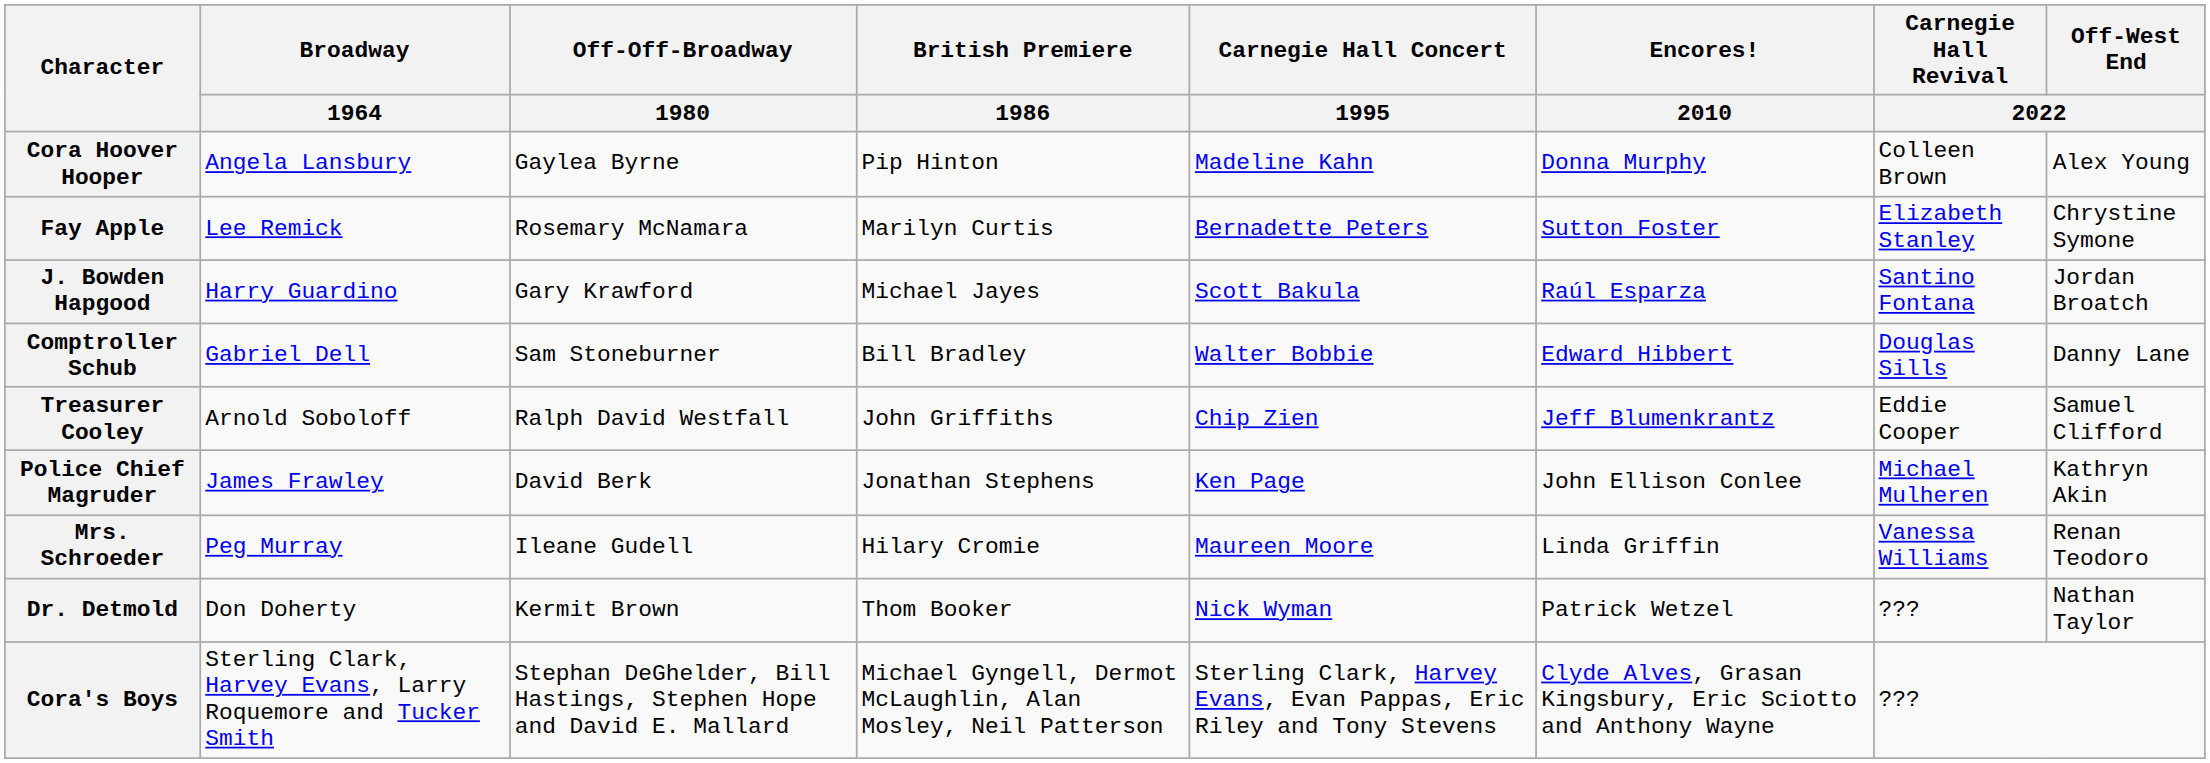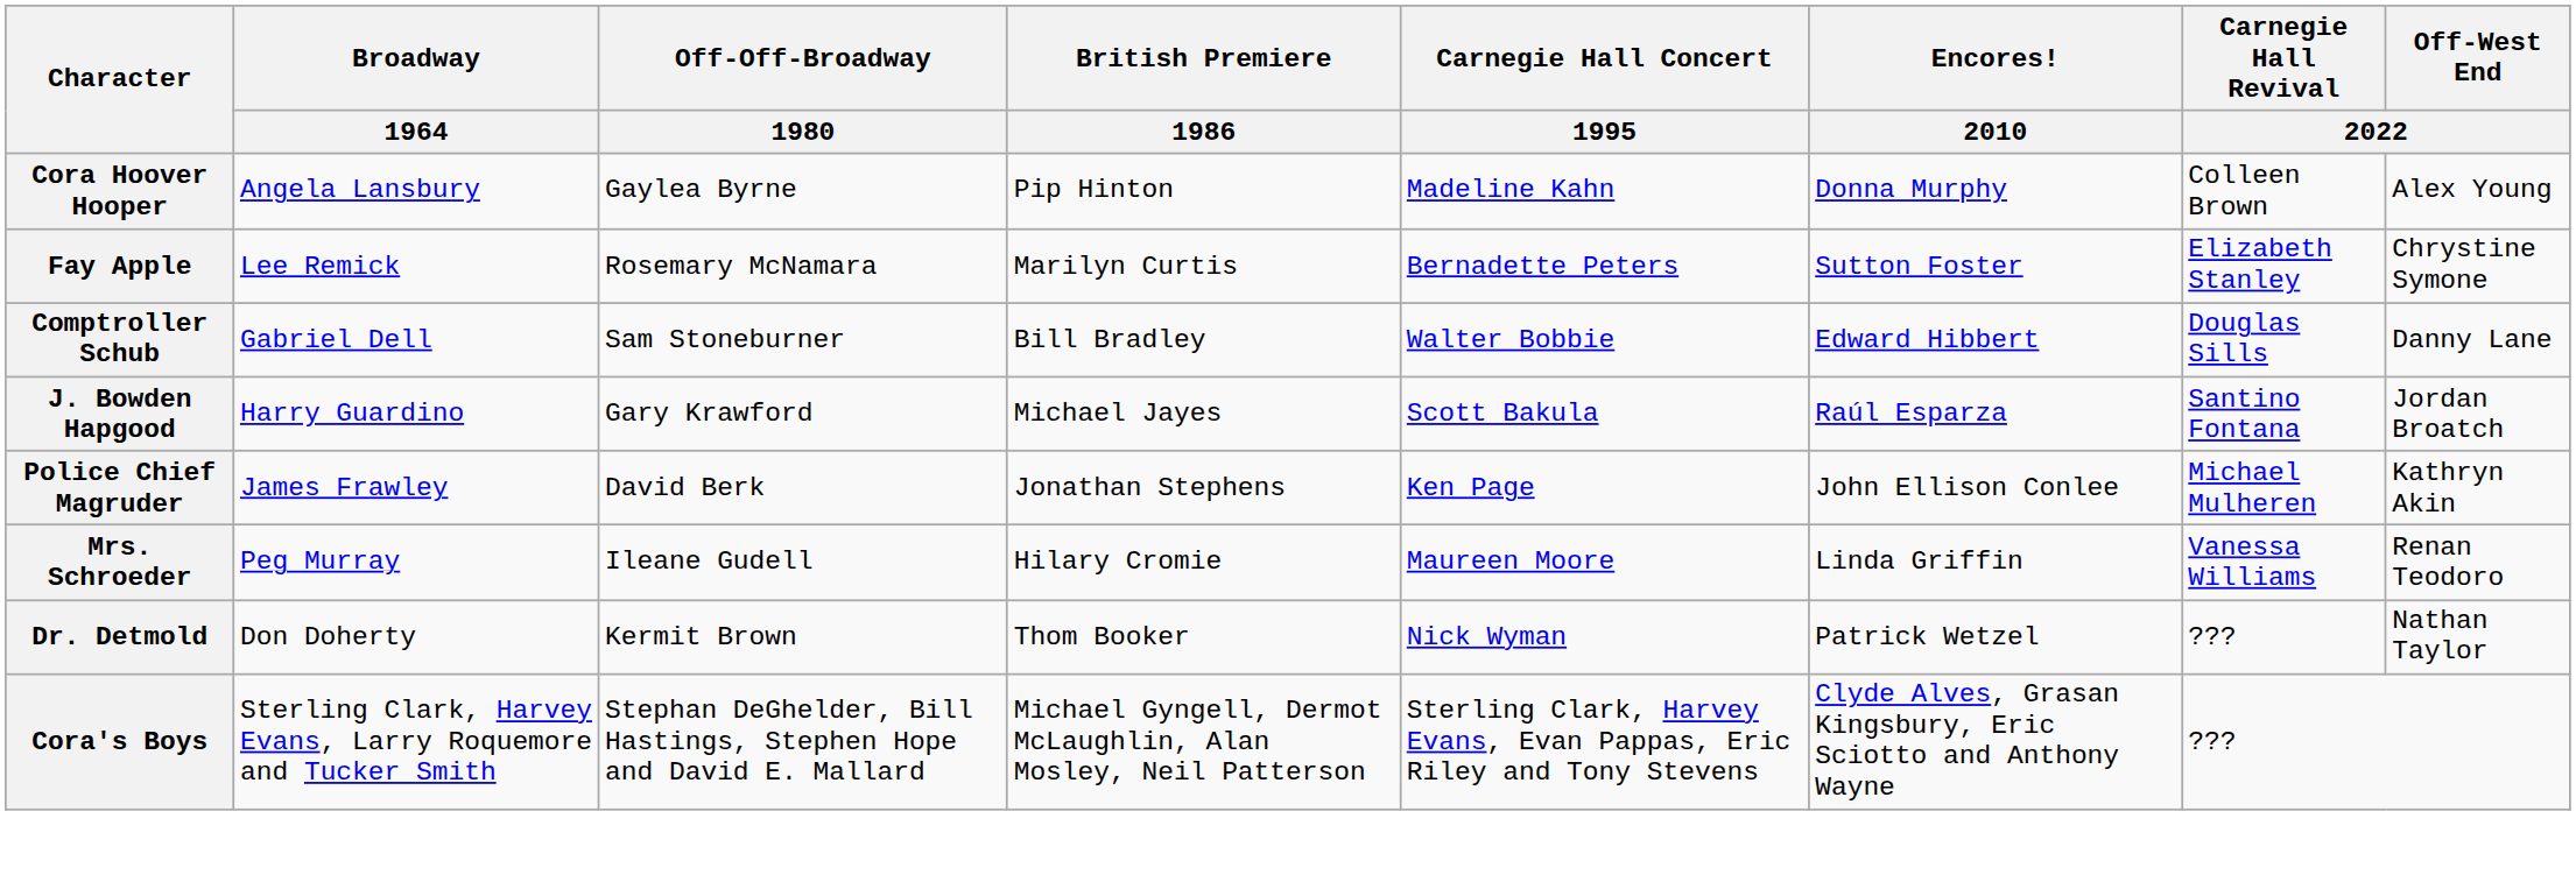rows swapped: J. Bowden Hapgood <-> Comptroller Schub
- row: Treasurer Cooley | Arnold Soboloff | Ralph David Westfall | John Griffiths | Chip Zien | Jeff Blumenkrantz | Eddie Cooper | Samuel Clifford
